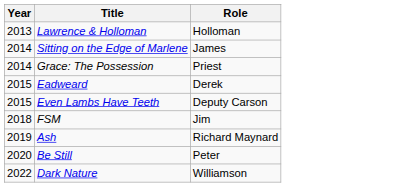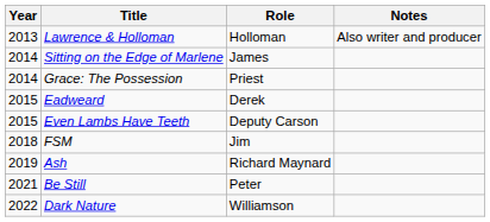+ column: Notes | Also writer and producer
Be Still | Year: 2020 -> 2021
